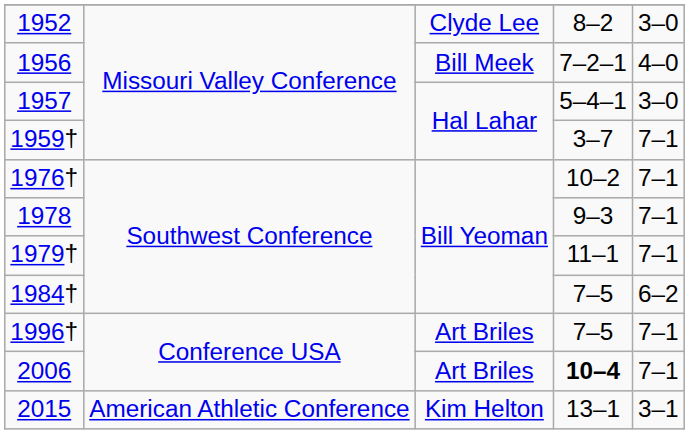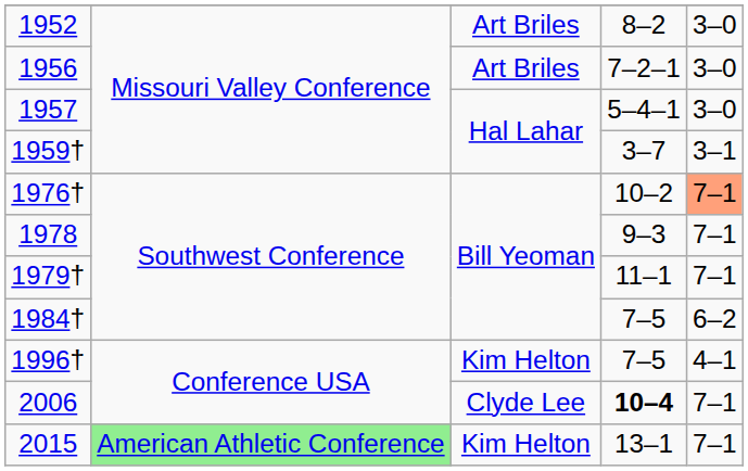1952 | column 3: Clyde Lee -> Art Briles
1956 | column 3: Bill Meek -> Art Briles
1956 | column 5: 4–0 -> 3–0
1959† | column 5: 7–1 -> 3–1
1976† | column 5: no background -> lightsalmon background
1996† | column 3: Art Briles -> Kim Helton
1996† | column 5: 7–1 -> 4–1
2006 | column 3: Art Briles -> Clyde Lee
2015 | column 2: no background -> lightgreen background
2015 | column 5: 3–1 -> 7–1
